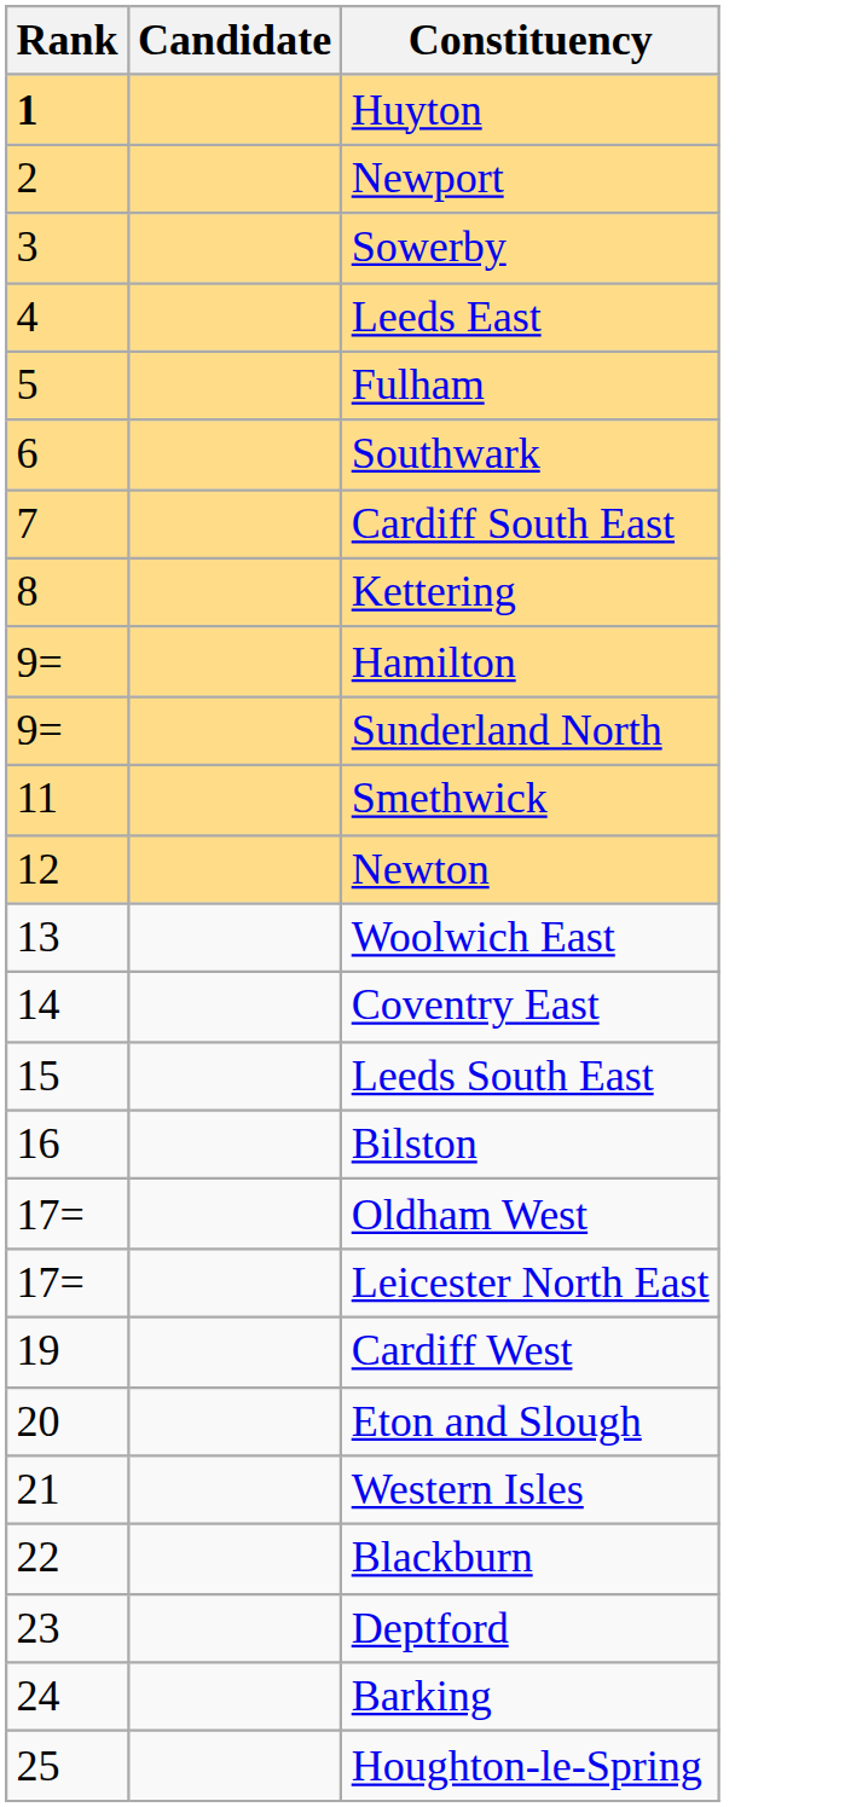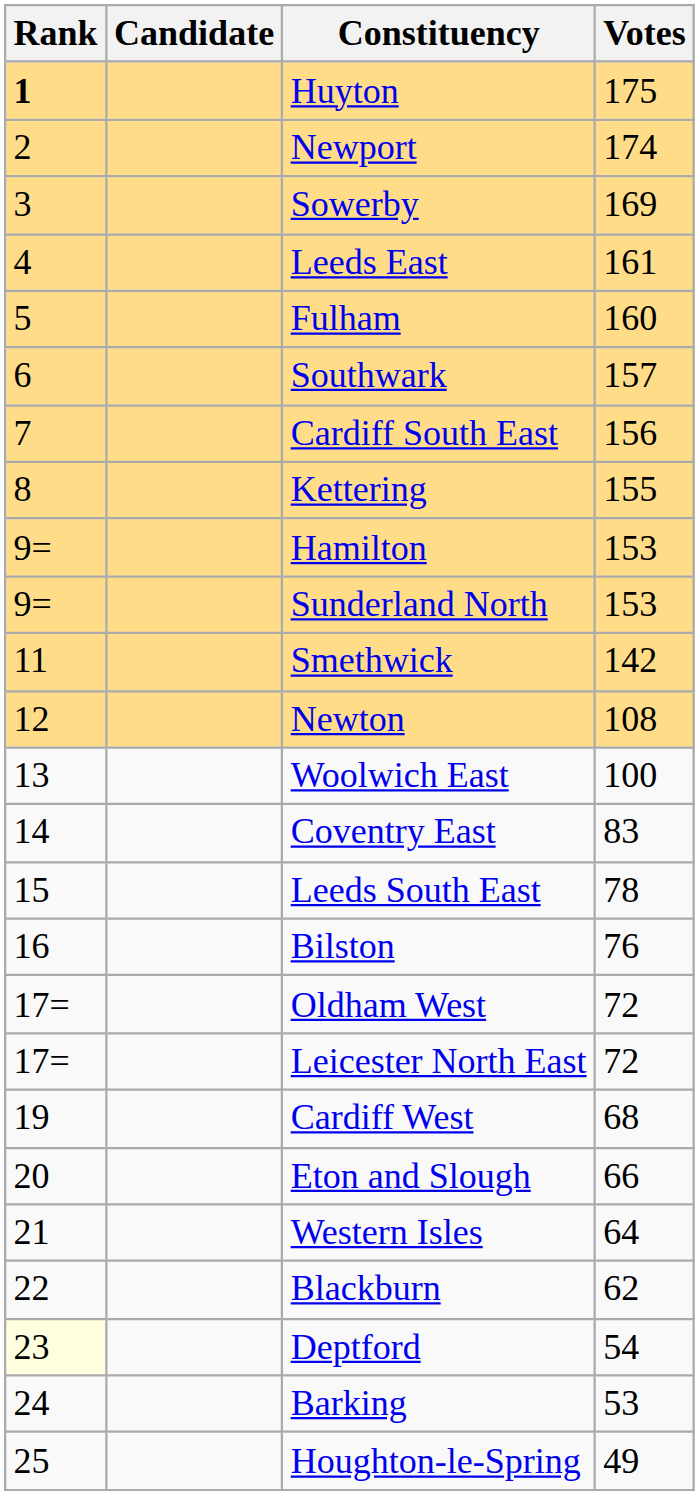+ column: Votes | 175 | 174 | 169 | 161 | 160 | 157 | 156 | 155 | 153 | 153 | 142 | 108 | 100 | 83 | 78 | 76 | 72 | 72 | 68 | 66 | 64 | 62 | 54 | 53 | 49
Deptford | Rank: no background -> lightyellow background
